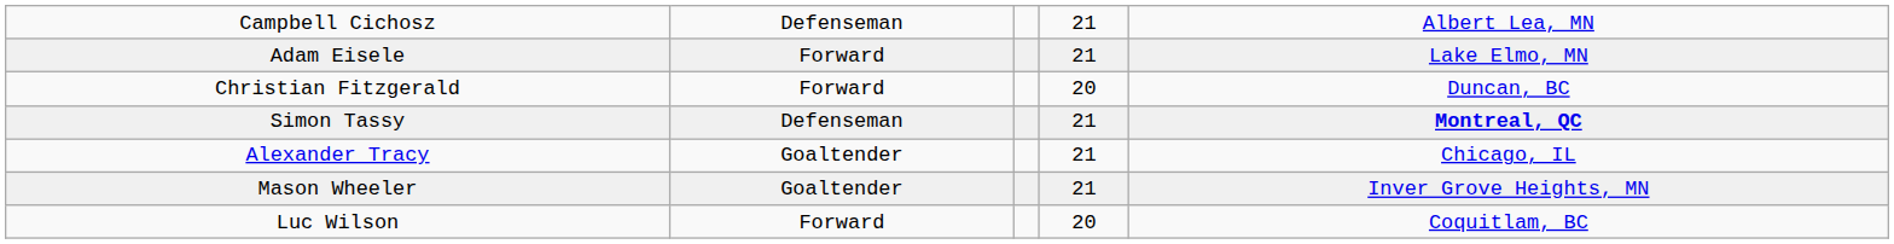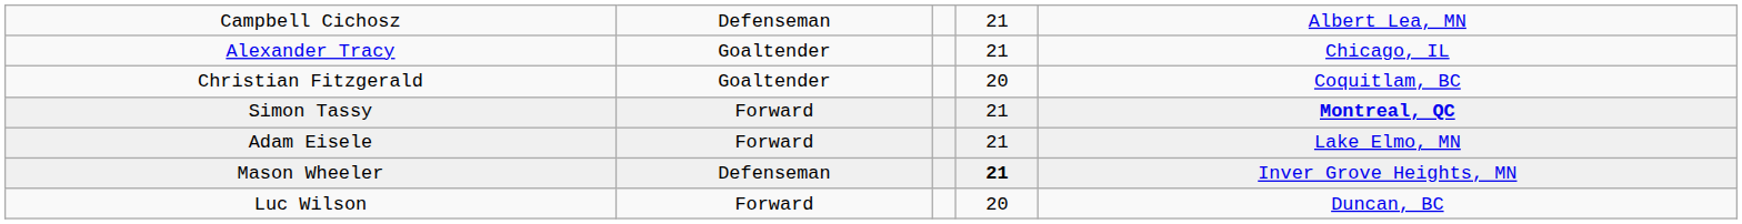rows swapped: Adam Eisele <-> Alexander Tracy
Christian Fitzgerald | column 2: Forward -> Goaltender
Christian Fitzgerald | column 5: Duncan, BC -> Coquitlam, BC
Simon Tassy | column 2: Defenseman -> Forward
Mason Wheeler | column 2: Goaltender -> Defenseman
Mason Wheeler | column 4: normal -> bold
Luc Wilson | column 5: Coquitlam, BC -> Duncan, BC
